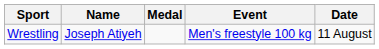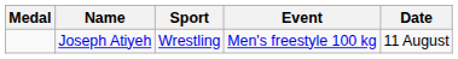columns swapped: Medal <-> Sport
